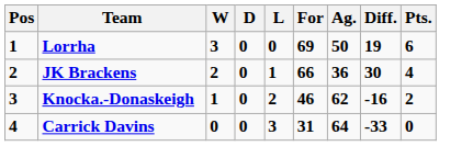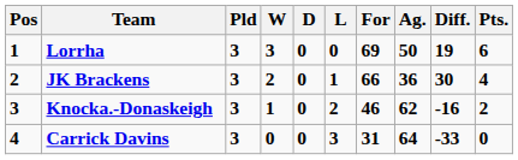+ column: Pld | 3 | 3 | 3 | 3
